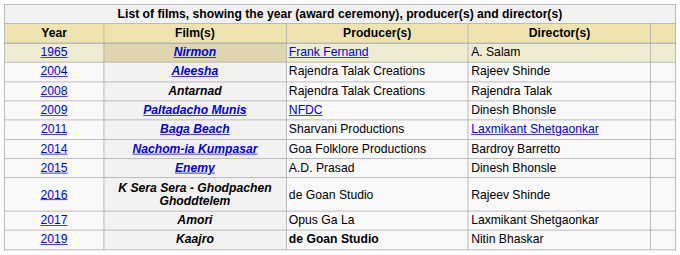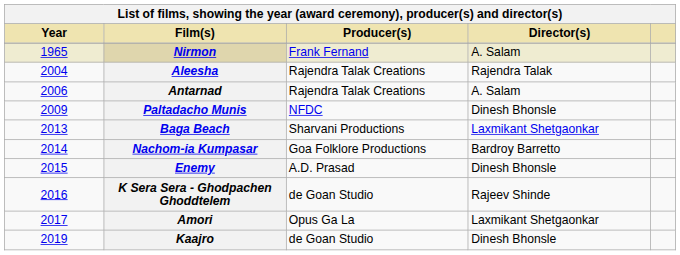Aleesha | Director(s): Rajeev Shinde -> Rajendra Talak
Antarnad | Year: 2008 -> 2006
Antarnad | Director(s): Rajendra Talak -> A. Salam
Baga Beach | Year: 2011 -> 2013
Kaajro | Producer(s): bold -> normal
Kaajro | Director(s): Nitin Bhaskar -> Dinesh Bhonsle
